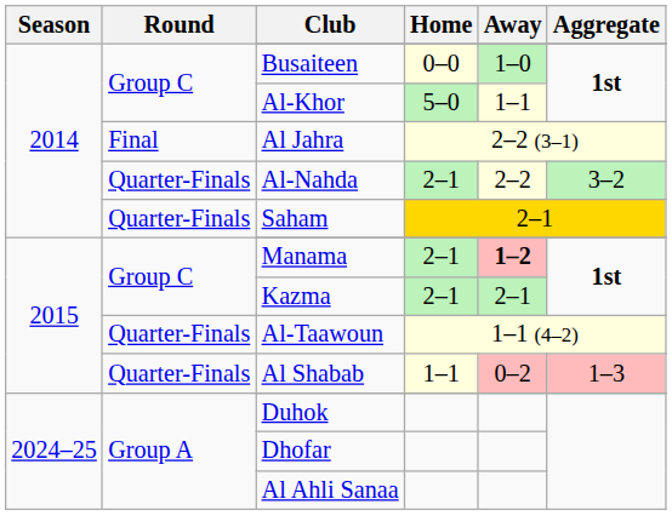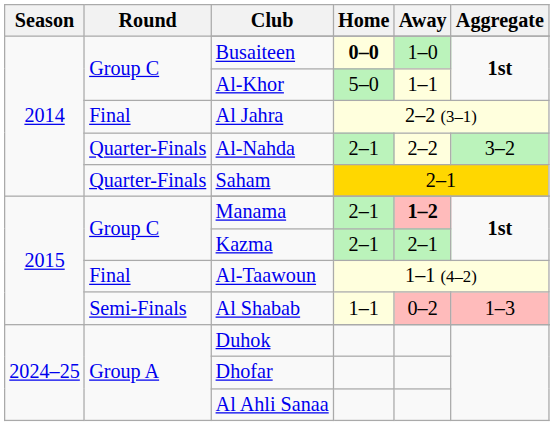Busaiteen | Home: normal -> bold
Al-Taawoun | Round: Quarter-Finals -> Final
Al Shabab | Round: Quarter-Finals -> Semi-Finals
